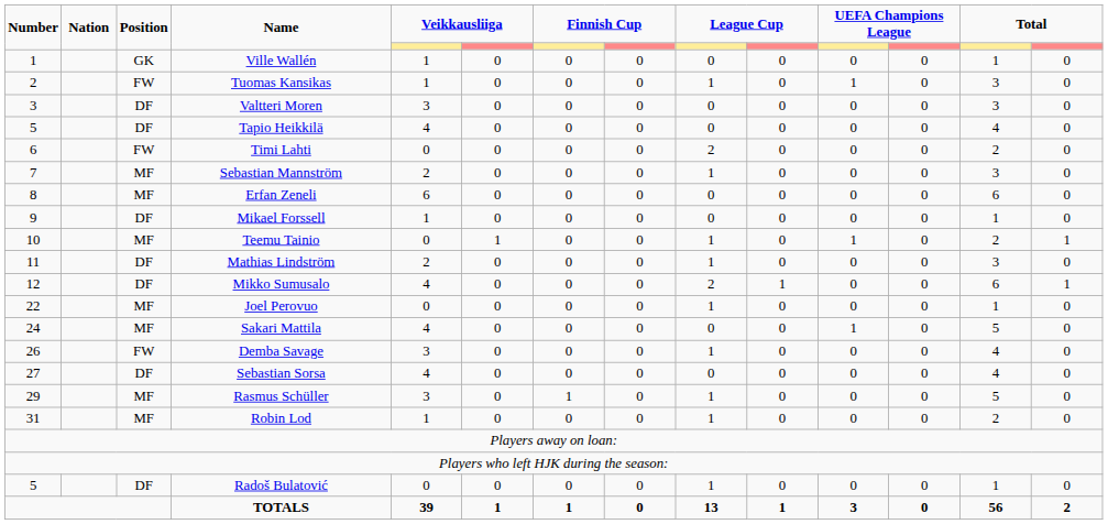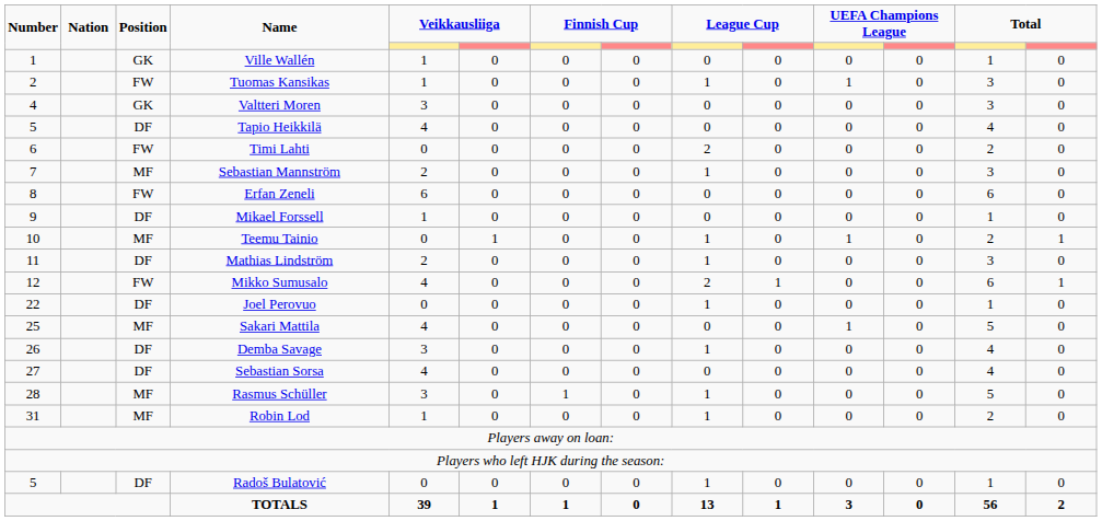Valtteri Moren | Number: 3 -> 4
Valtteri Moren | Position: DF -> GK
Erfan Zeneli | Position: MF -> FW
Mikko Sumusalo | Position: DF -> FW
Joel Perovuo | Position: MF -> DF
Sakari Mattila | Number: 24 -> 25
Demba Savage | Position: FW -> DF
Rasmus Schüller | Number: 29 -> 28
